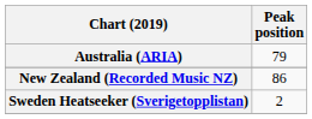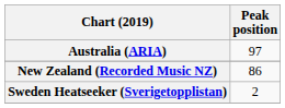Australia (ARIA) | Peak position: 79 -> 97
